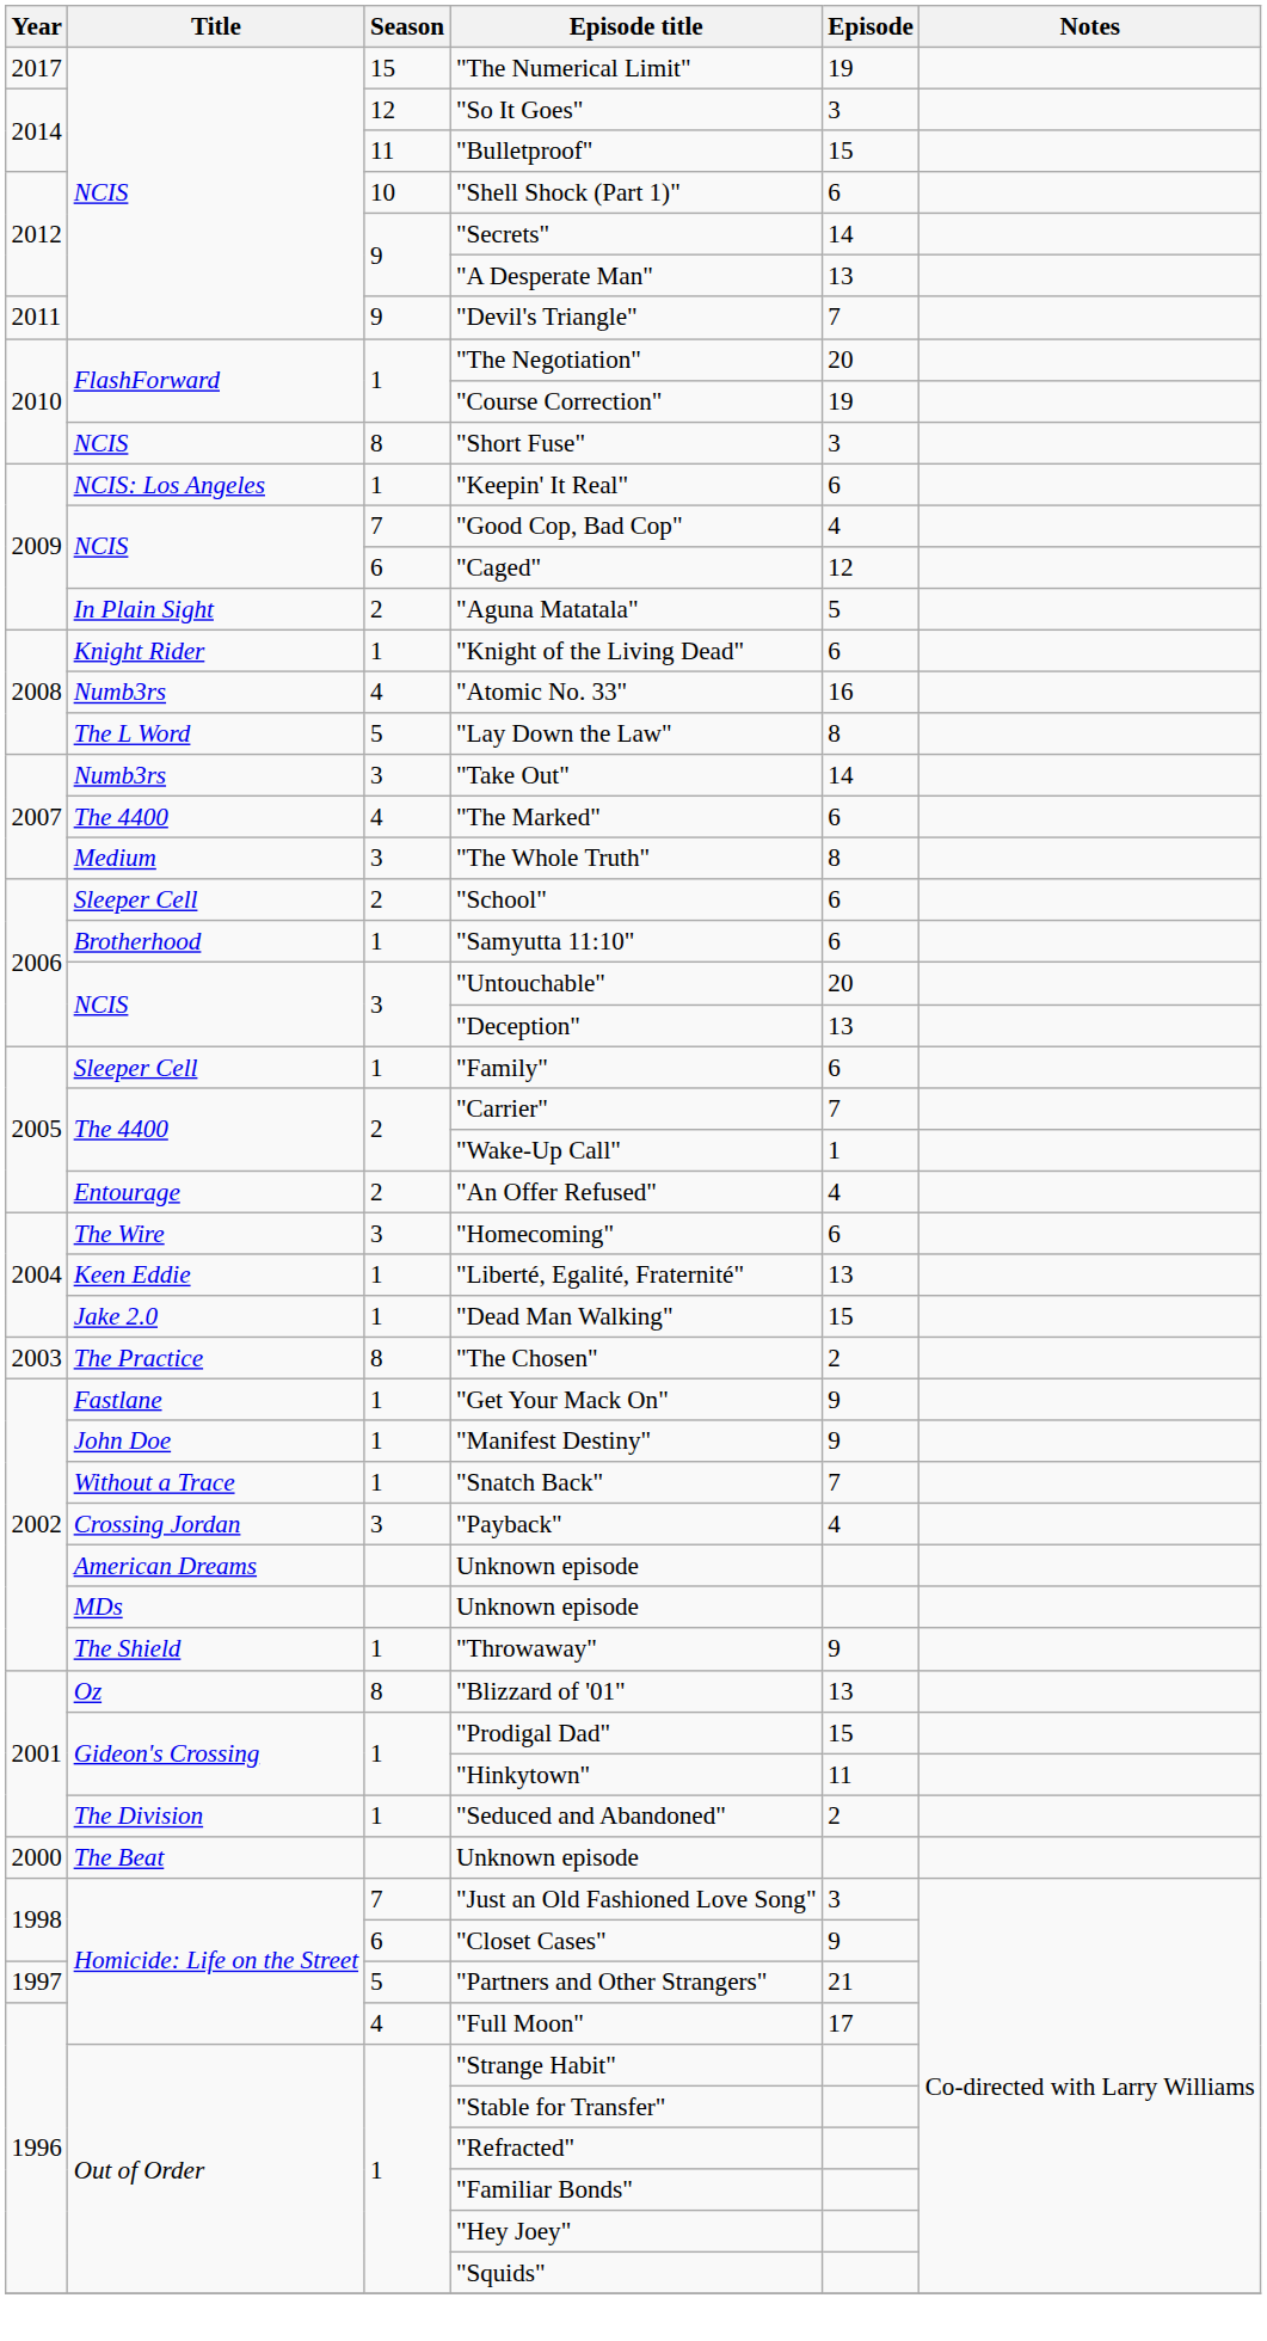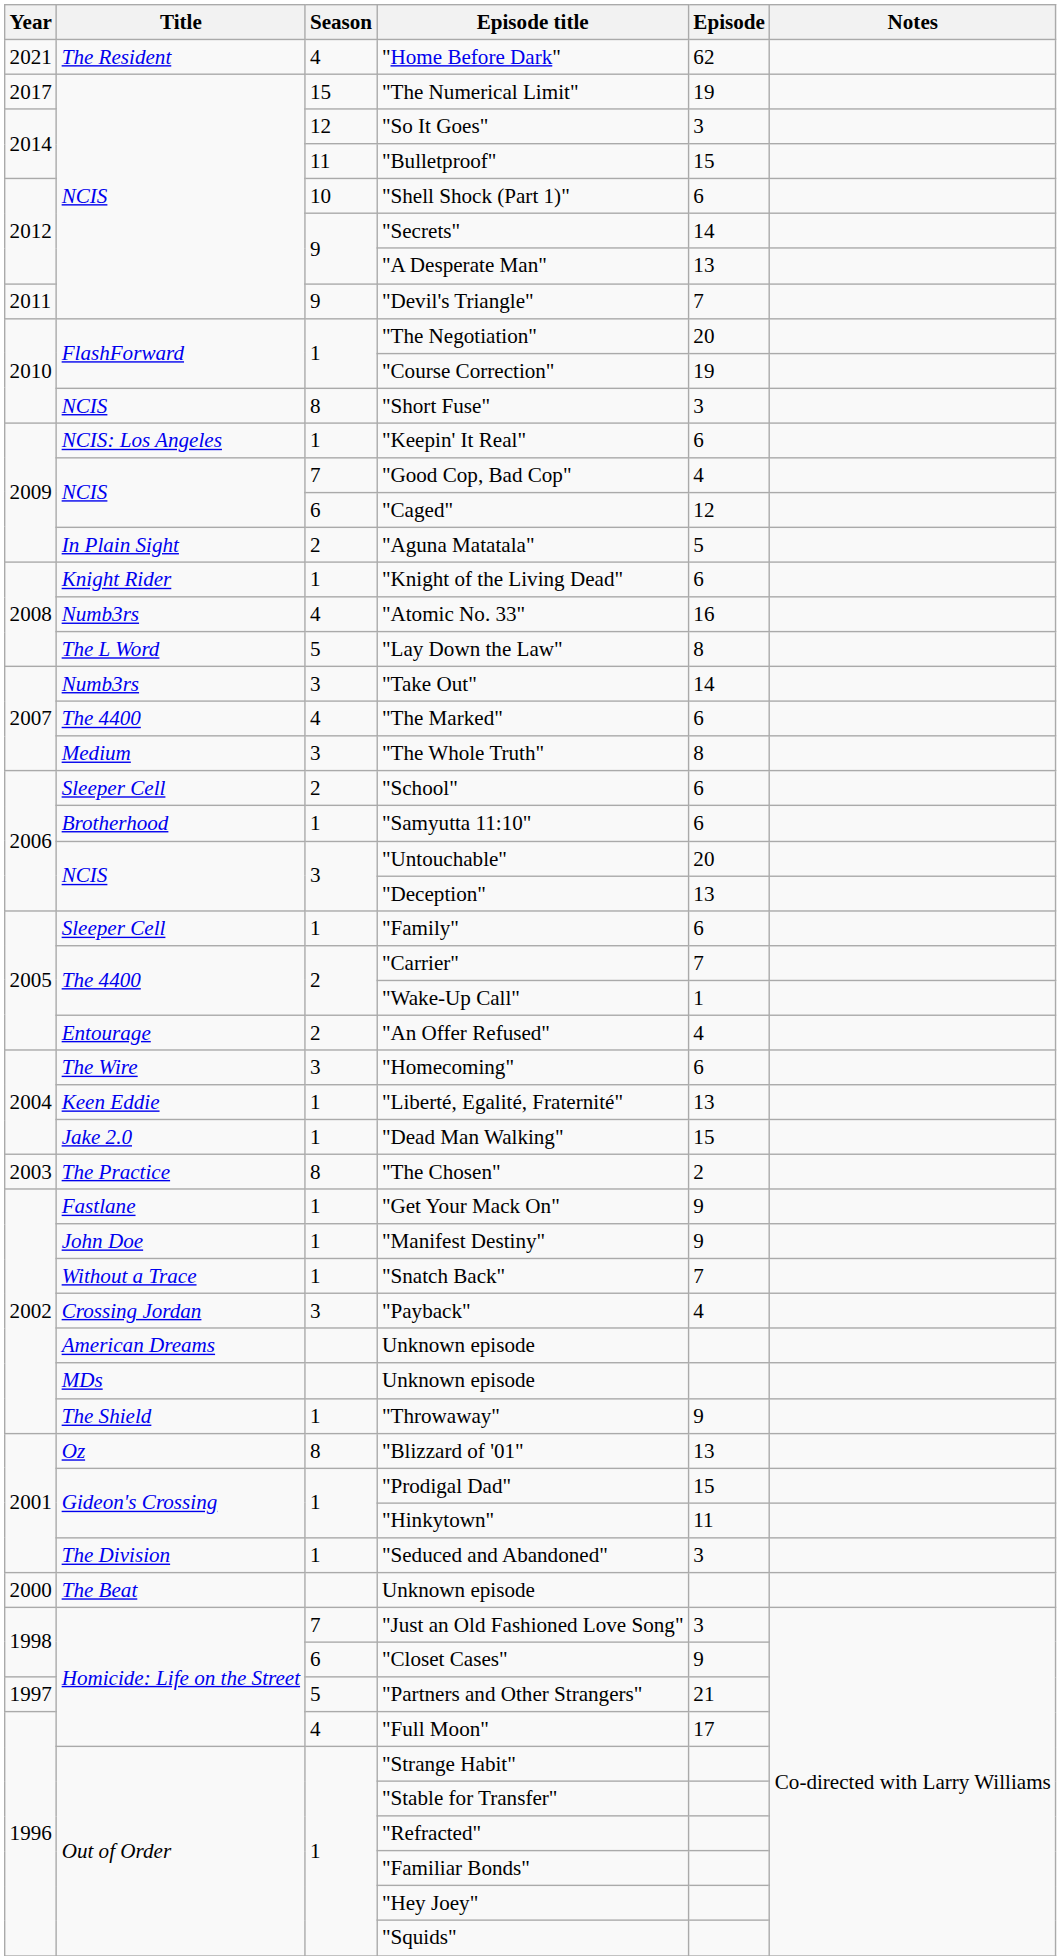+ row: 2021 | The Resident | 4 | "Home Before Dark" | 62
"Seduced and Abandoned" | Episode: 2 -> 3
